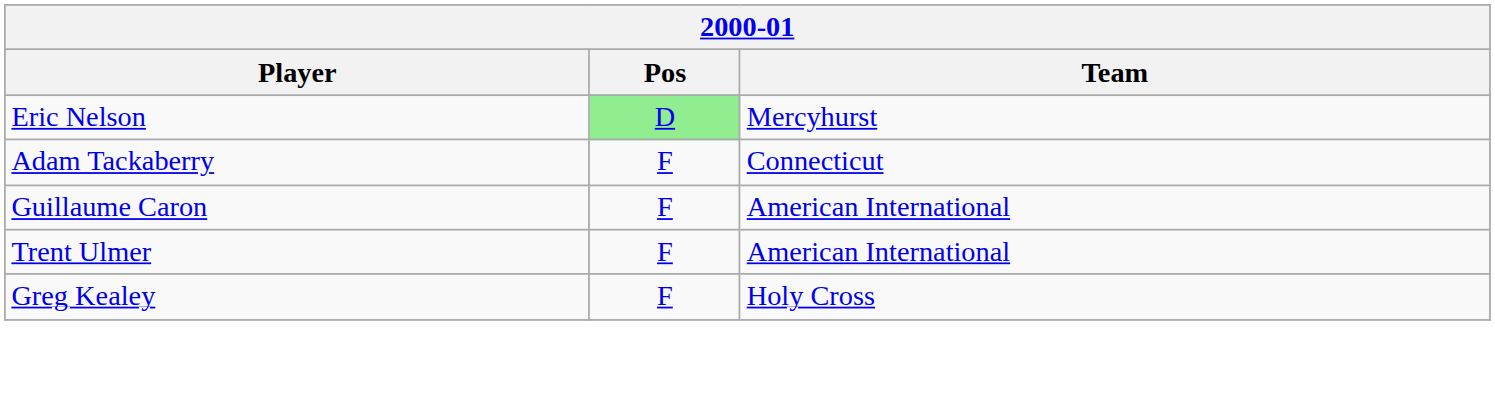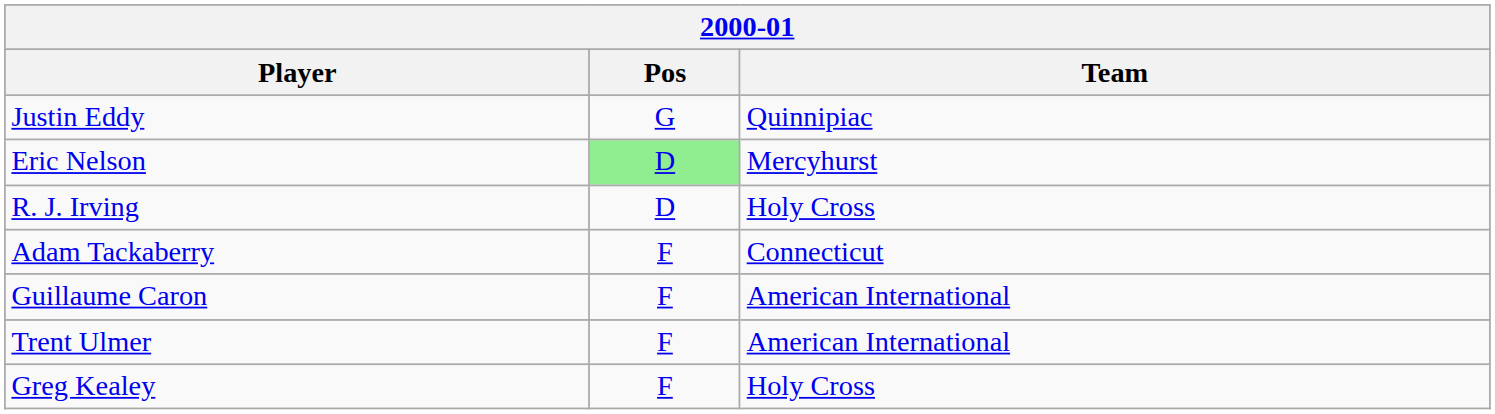+ row: Justin Eddy | G | Quinnipiac
+ row: R. J. Irving | D | Holy Cross
